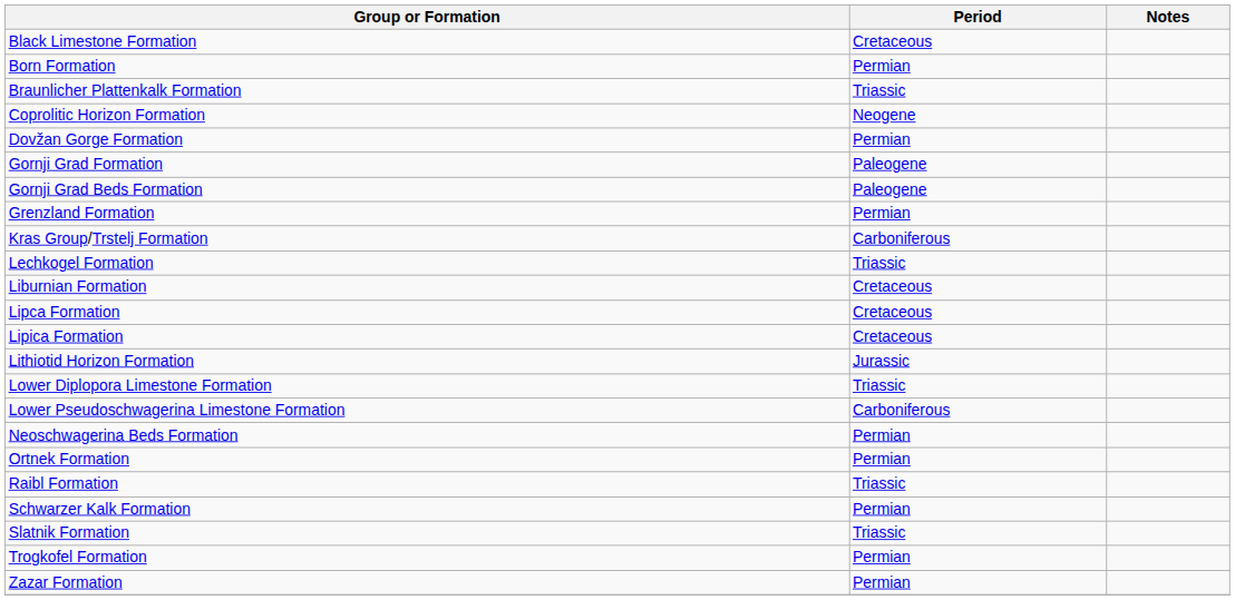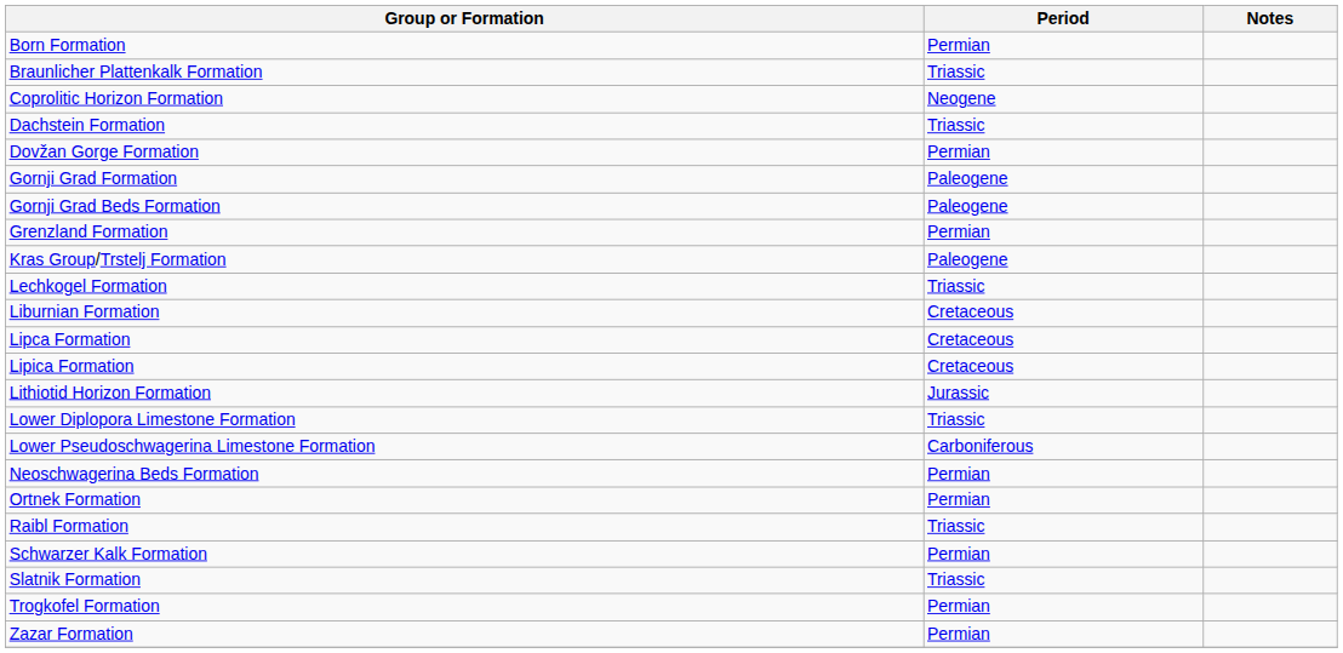- row: Black Limestone Formation | Cretaceous
+ row: Dachstein Formation | Triassic
Kras Group/Trstelj Formation | Period: Carboniferous -> Paleogene
